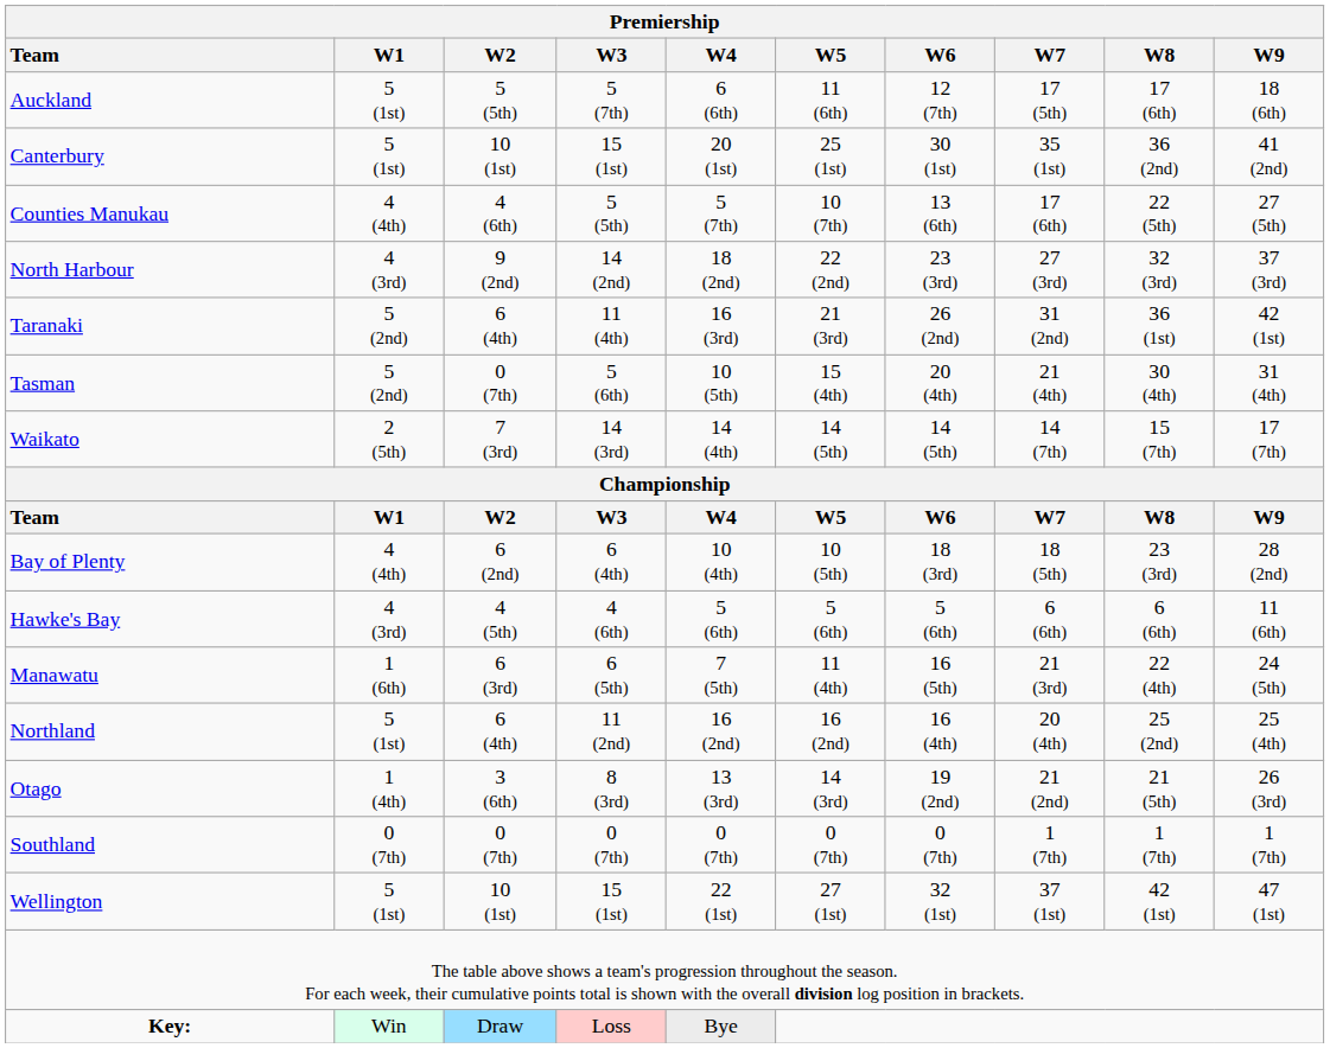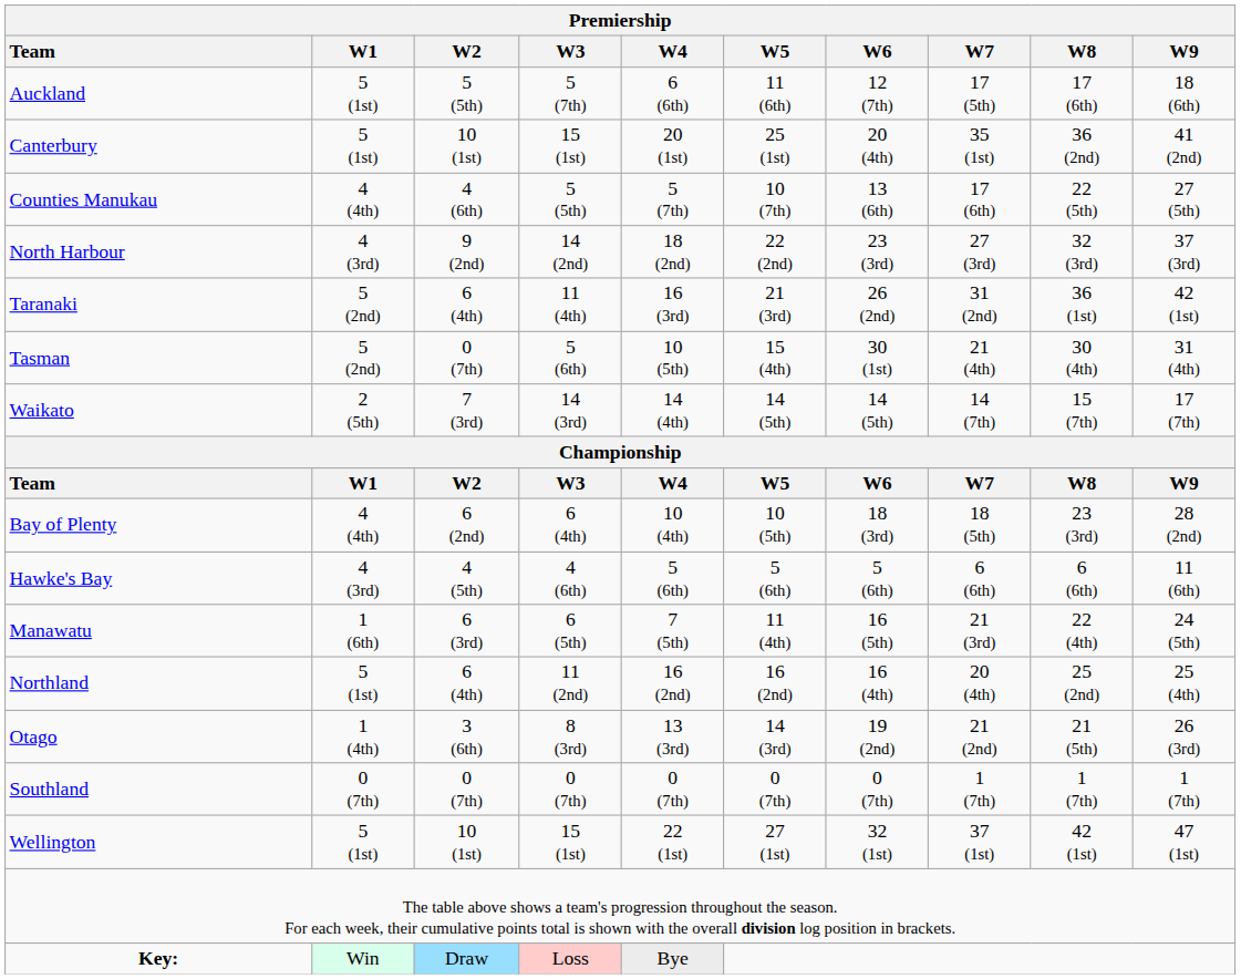Canterbury | W6: 30 (1st) -> 20 (4th)
Tasman | W6: 20 (4th) -> 30 (1st)
